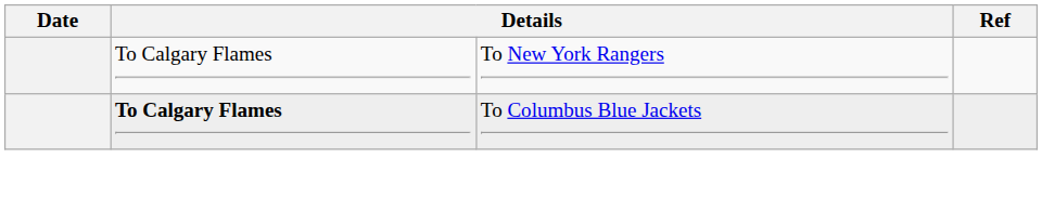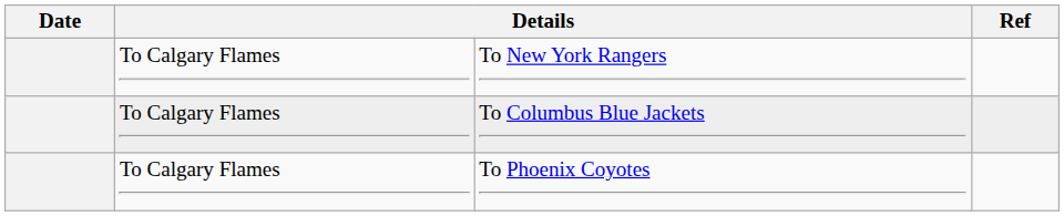To Columbus Blue Jackets | column 2: bold -> normal
+ row: To Calgary Flames | To Phoenix Coyotes
